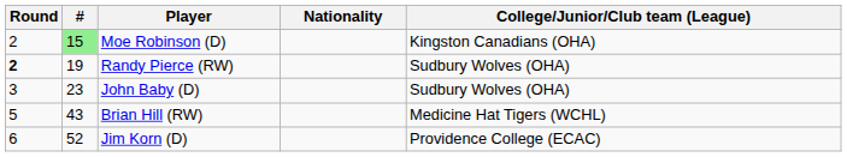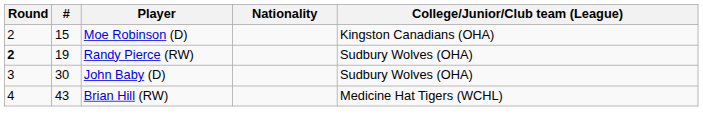Moe Robinson (D) | #: lightgreen background -> no background
John Baby (D) | #: 23 -> 30
Brian Hill (RW) | Round: 5 -> 4
- row: 6 | 52 | Jim Korn (D) | Providence College (ECAC)
